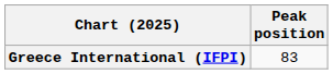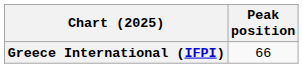Greece International (IFPI) | Peak position: 83 -> 66
